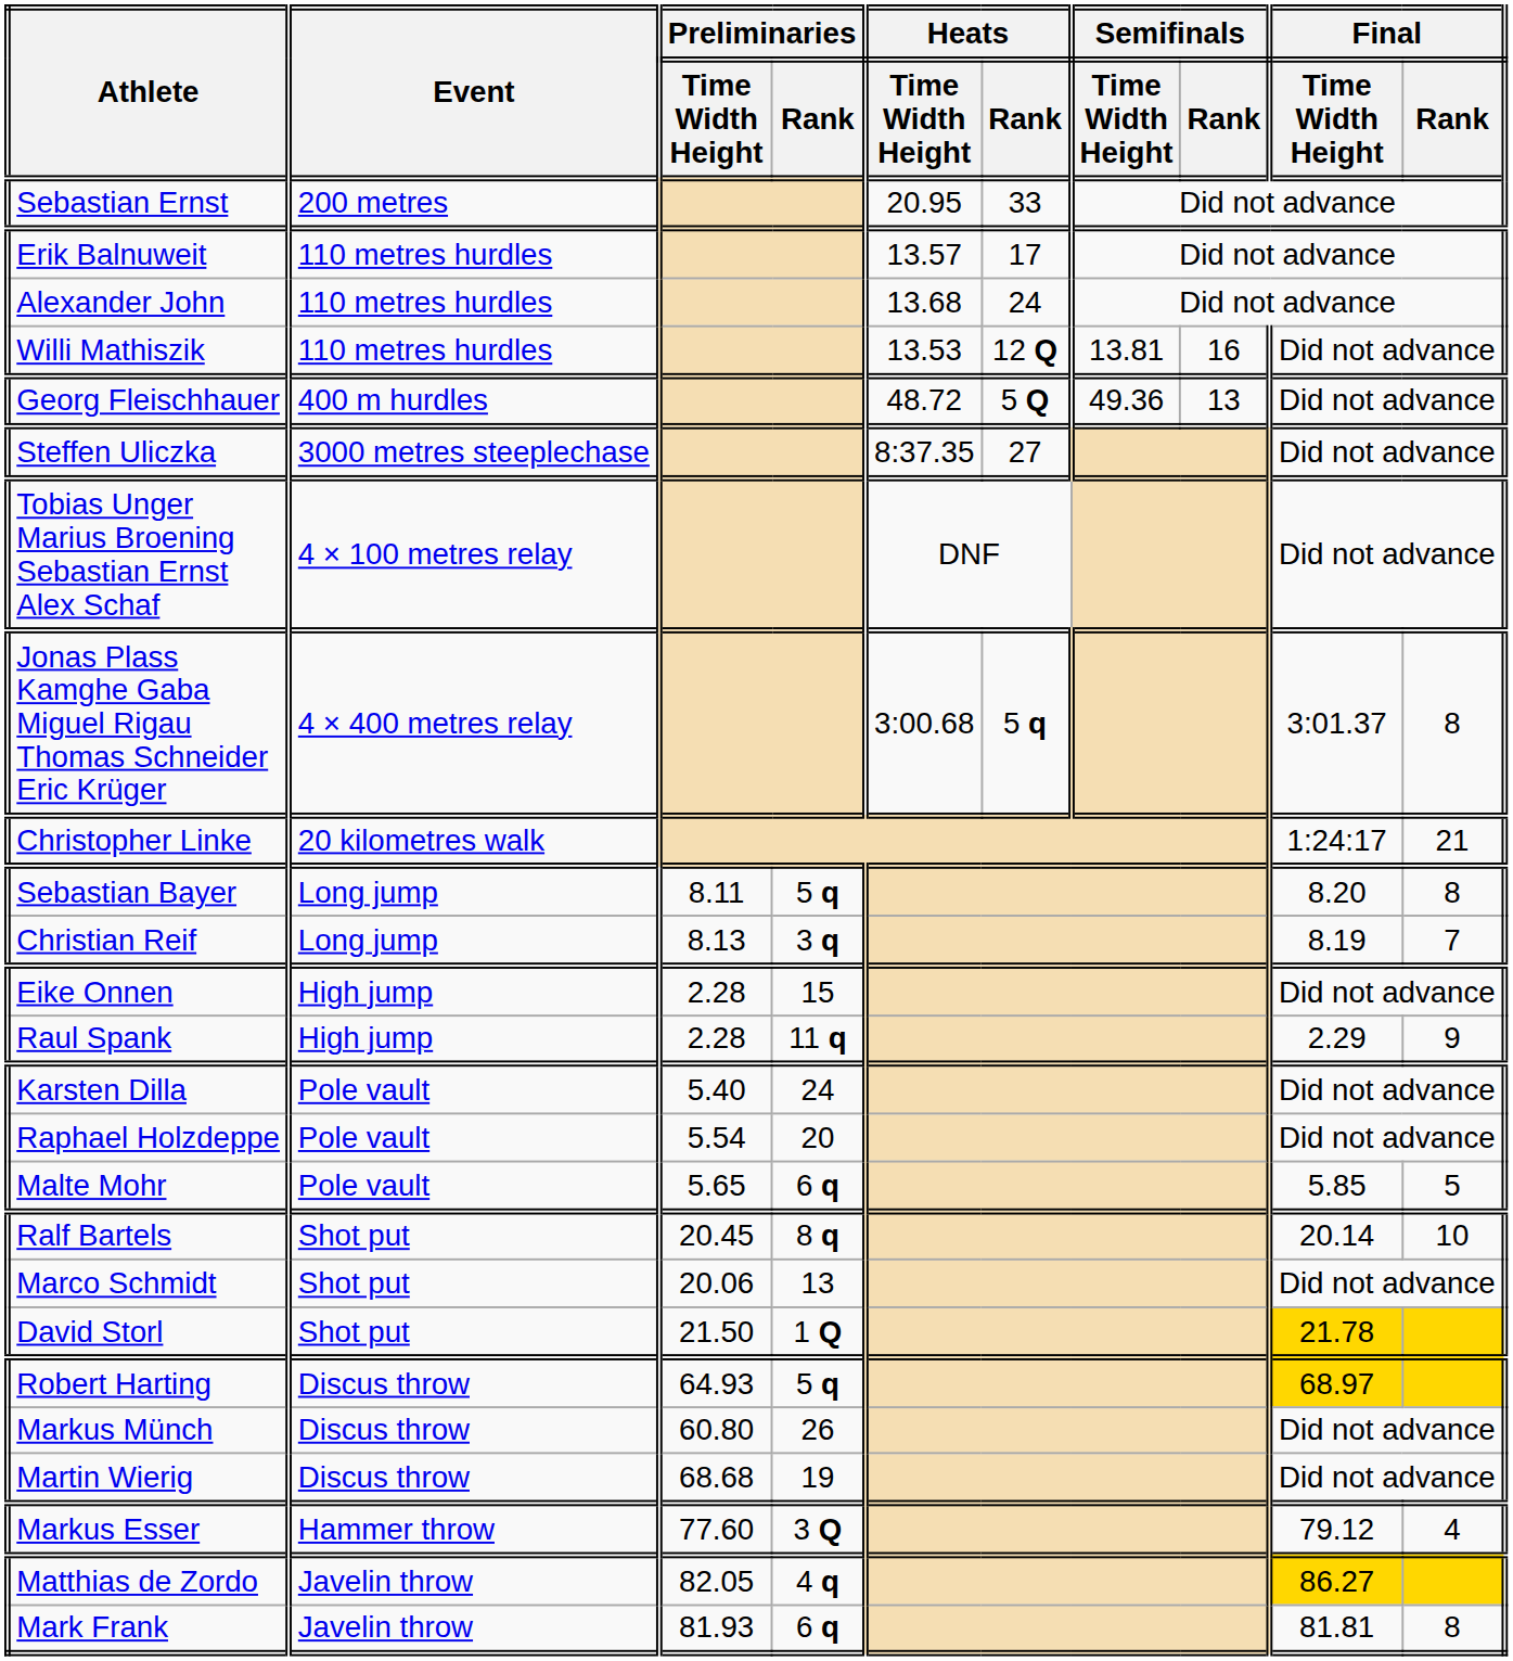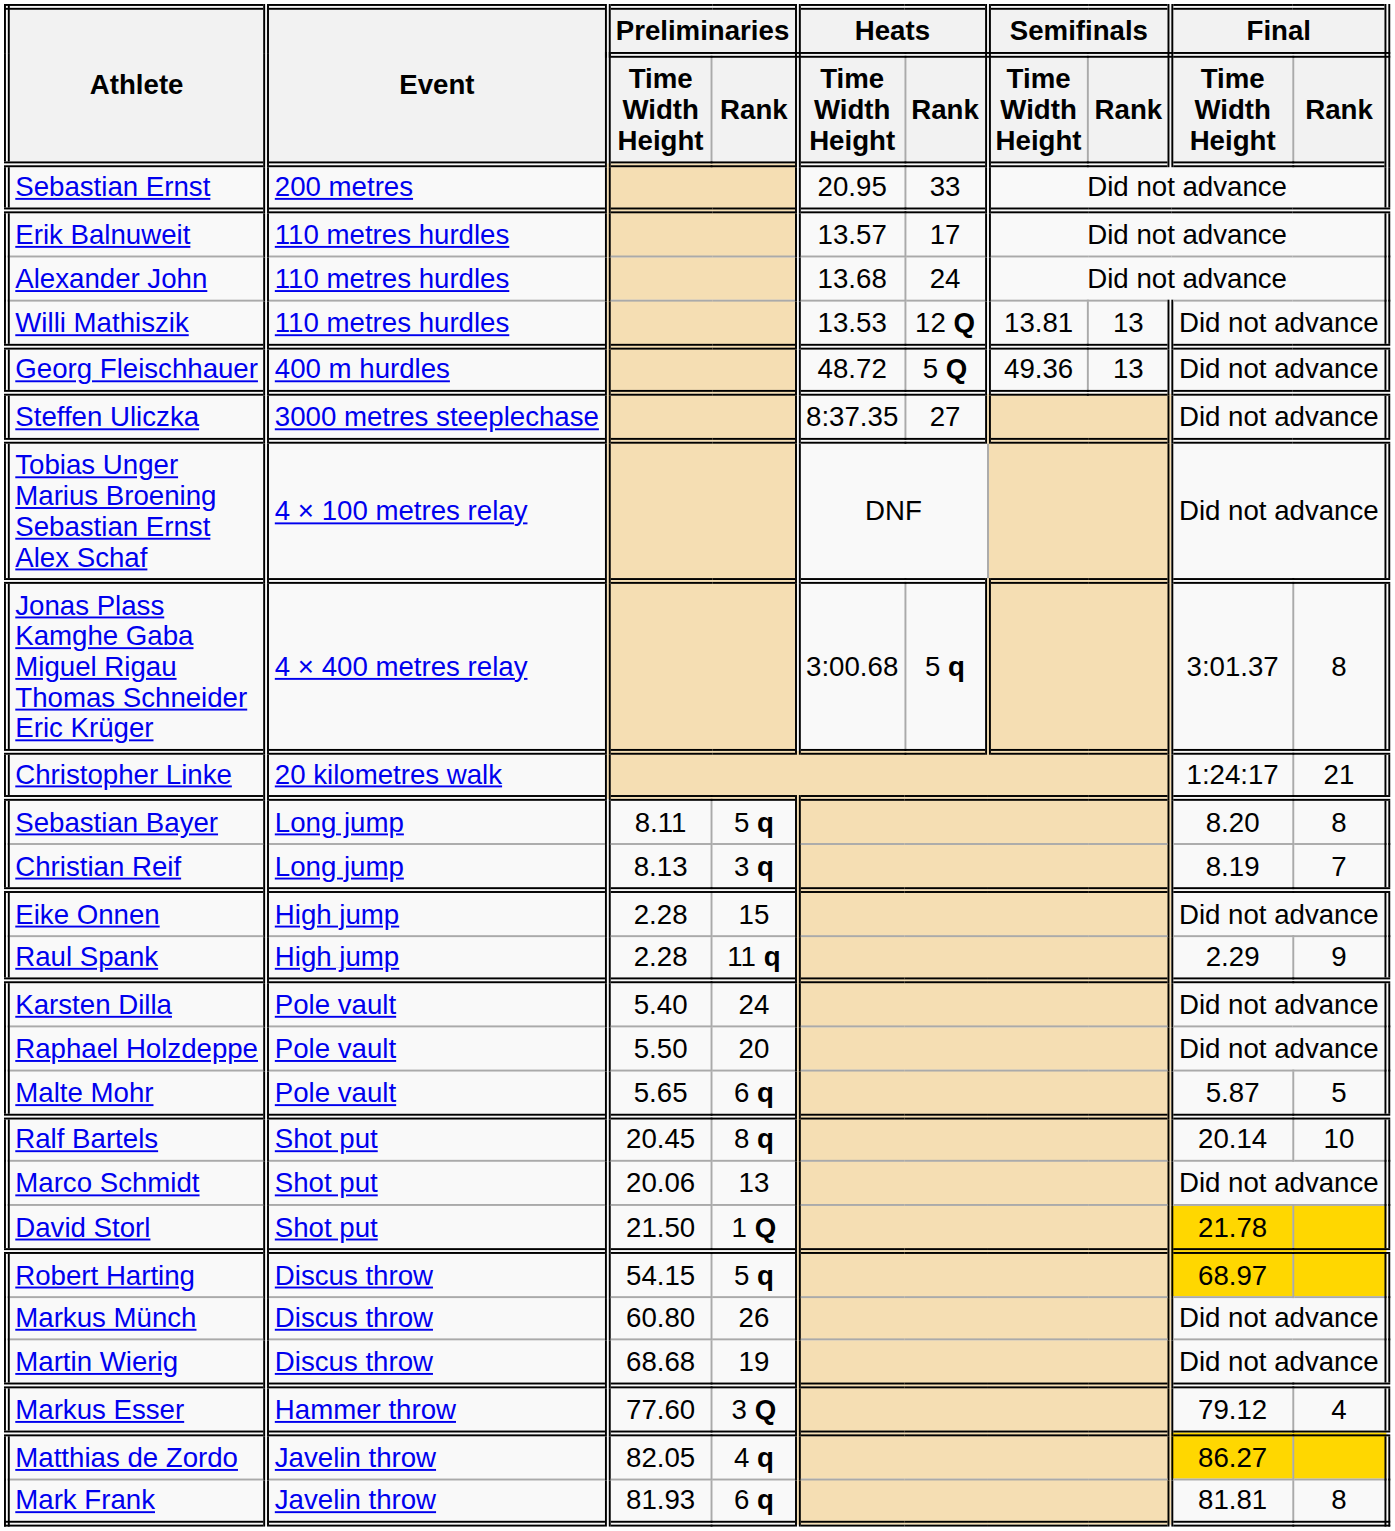Willi Mathiszik | Semifinals / Rank: 16 -> 13
Raphael Holzdeppe | Preliminaries / Time Width Height: 5.54 -> 5.50
Malte Mohr | Final / Time Width Height: 5.85 -> 5.87
Robert Harting | Preliminaries / Time Width Height: 64.93 -> 54.15
